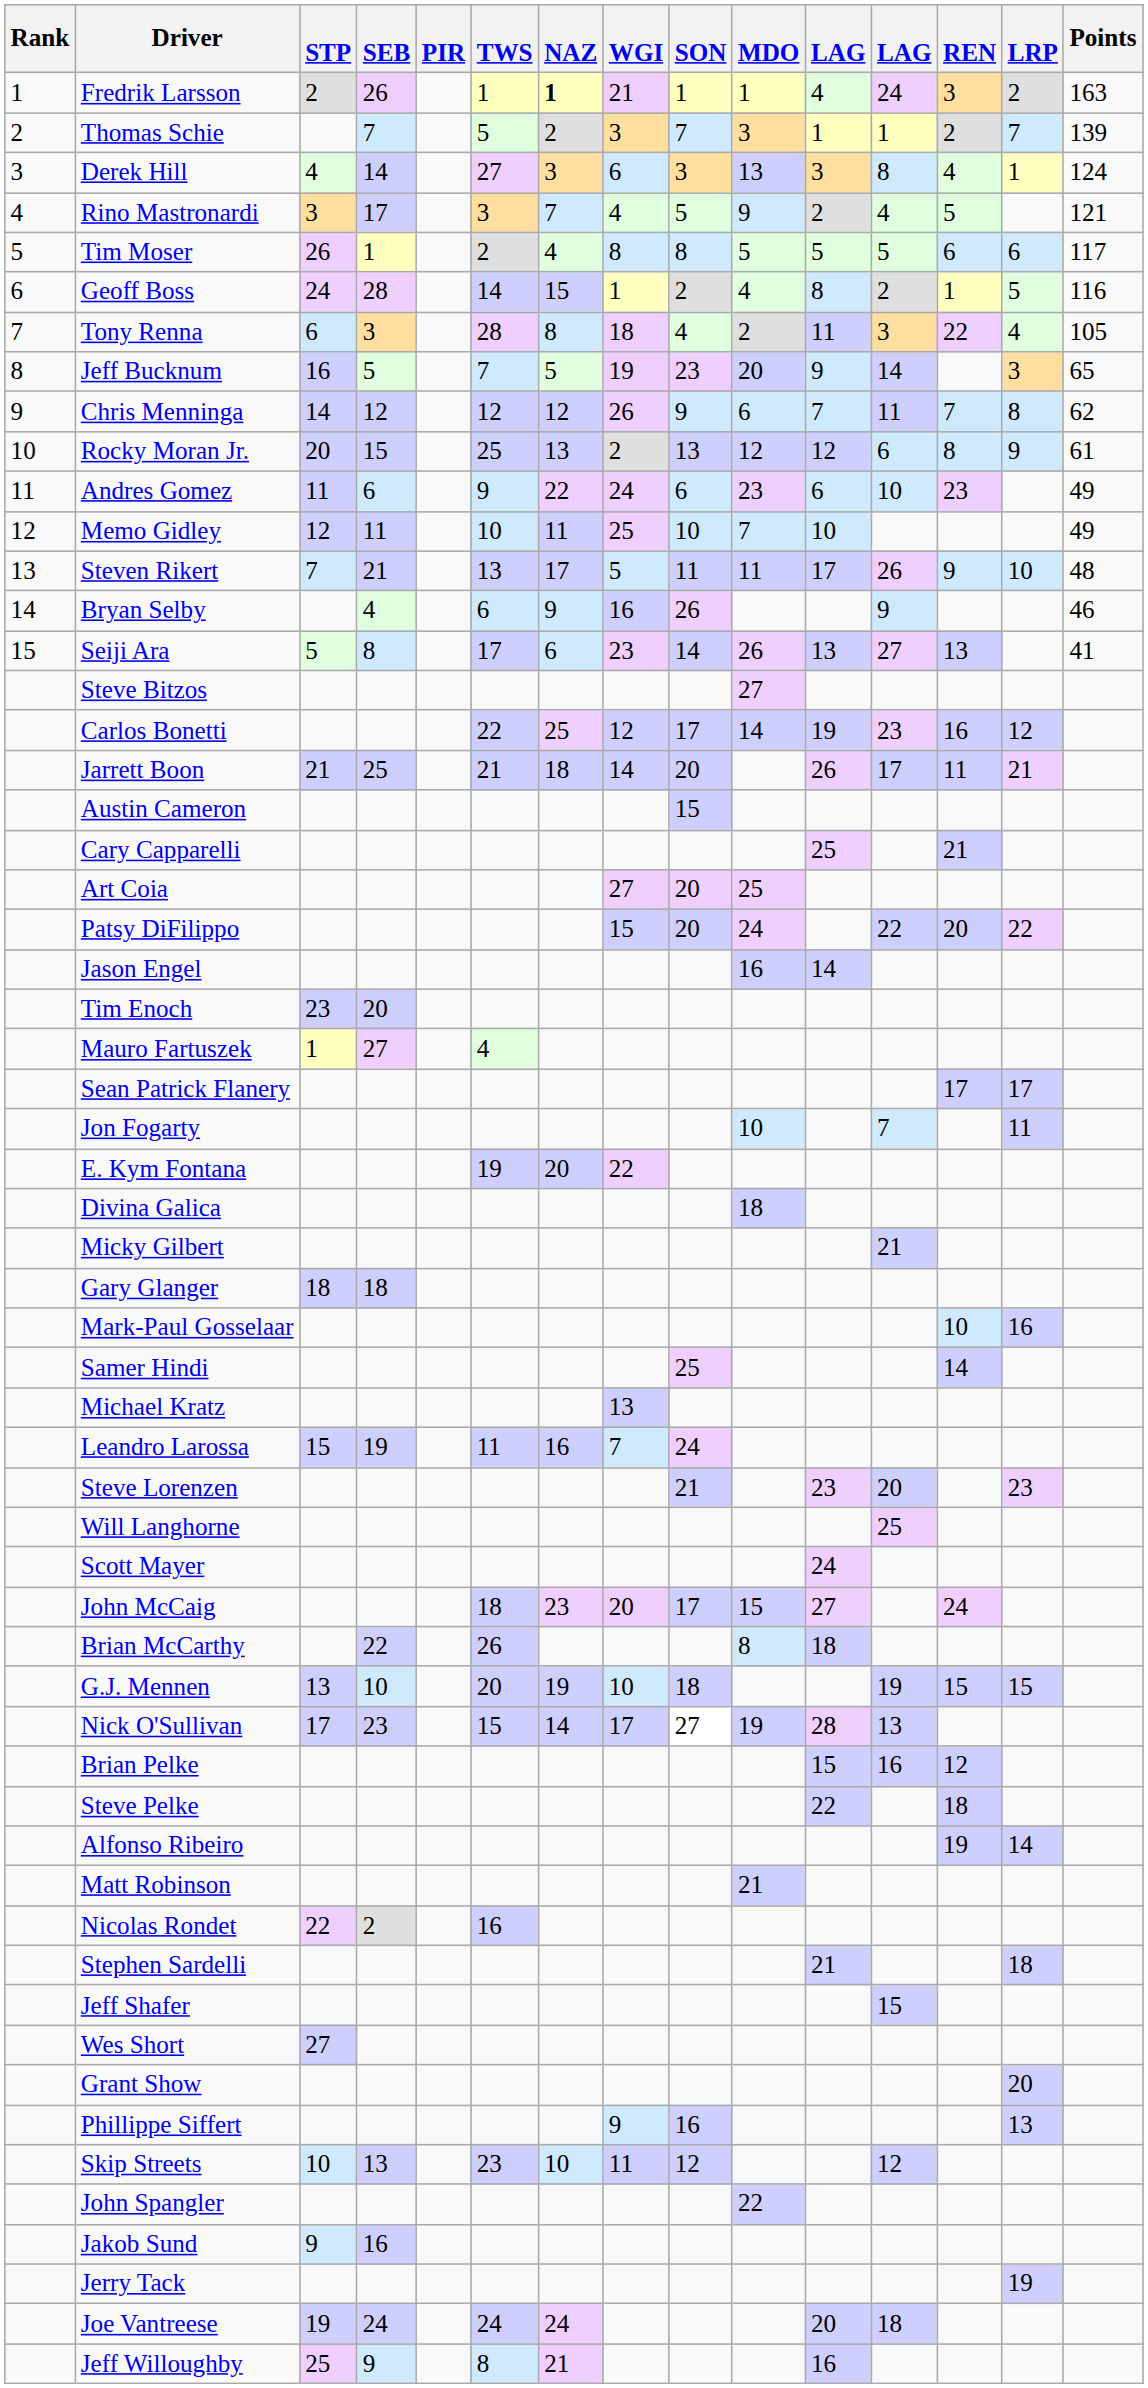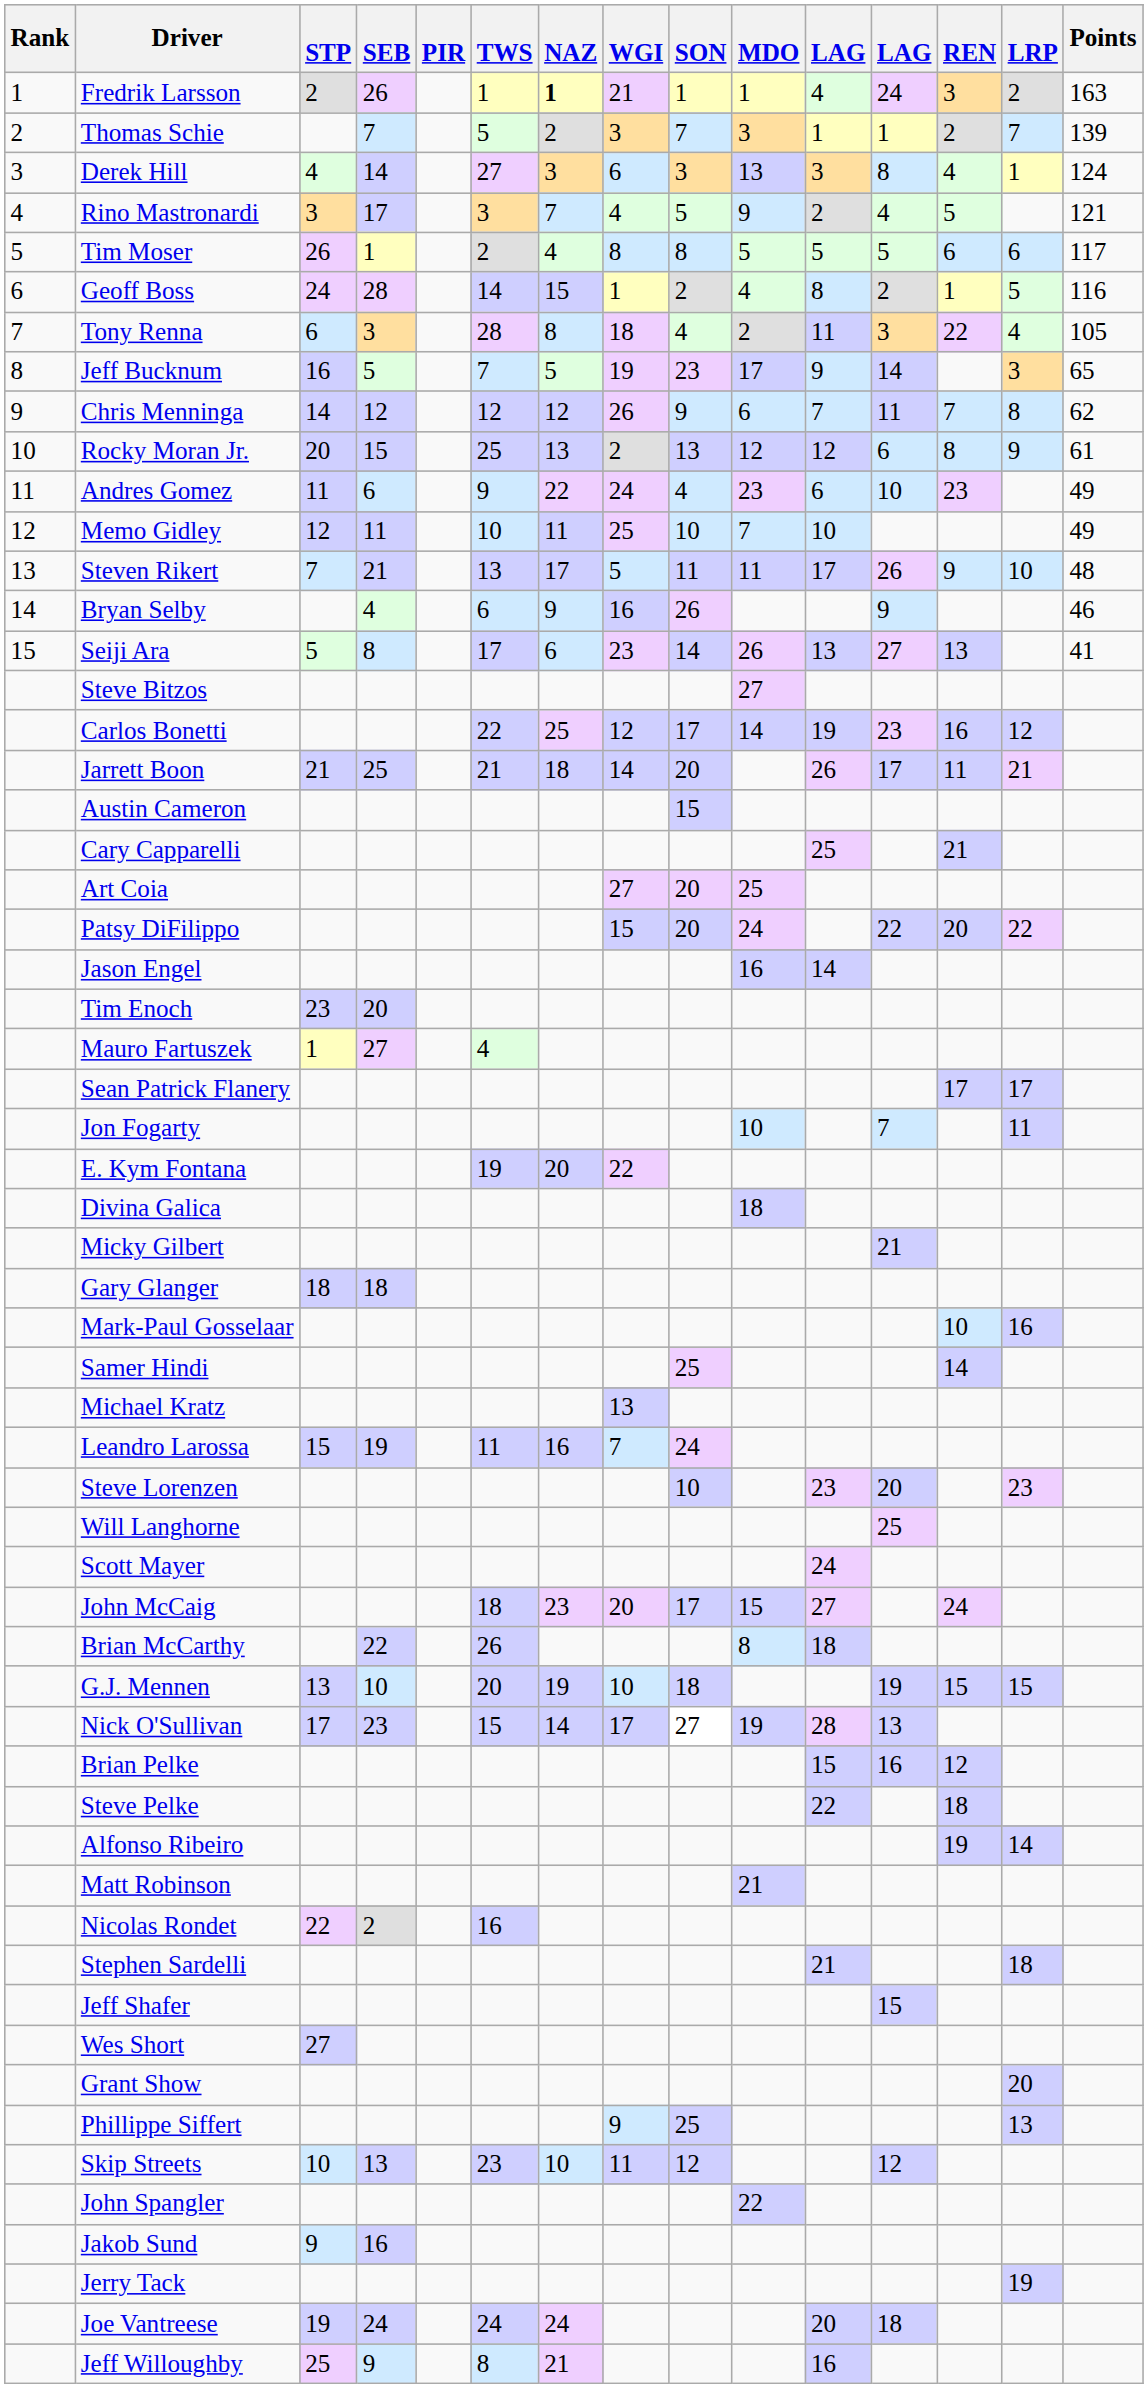Jeff Bucknum | MDO: 20 -> 17
Andres Gomez | SON: 6 -> 4
Steve Lorenzen | SON: 21 -> 10
Phillippe Siffert | SON: 16 -> 25
